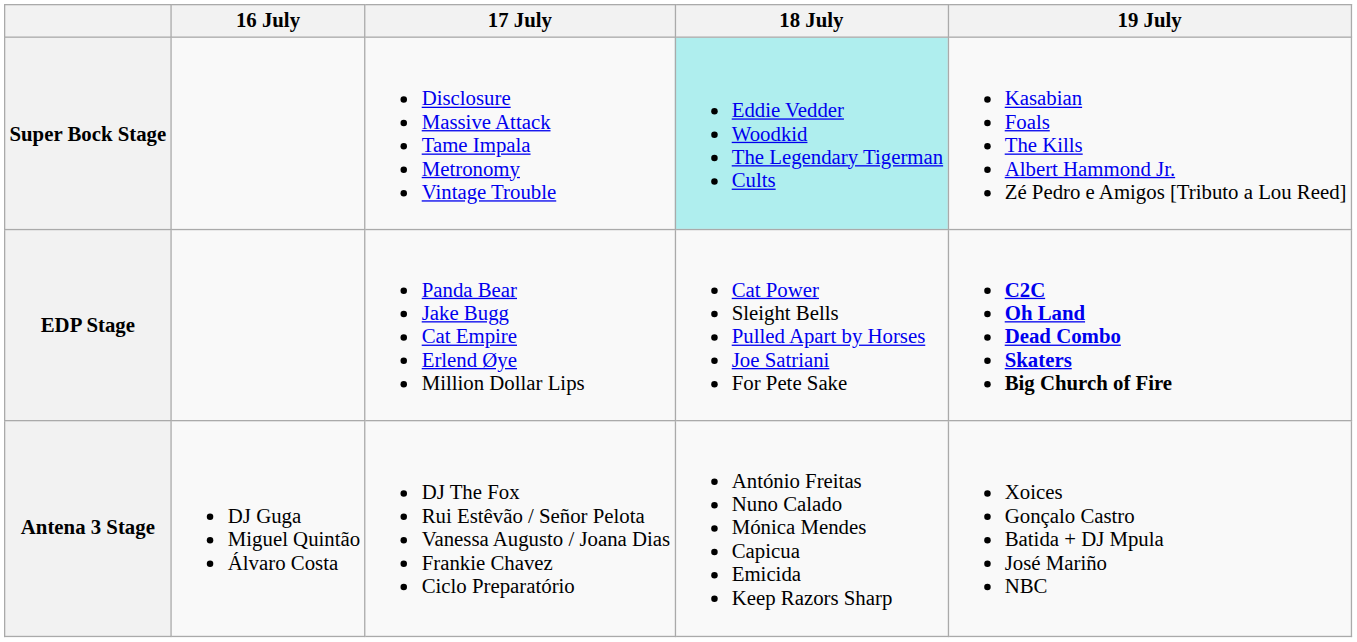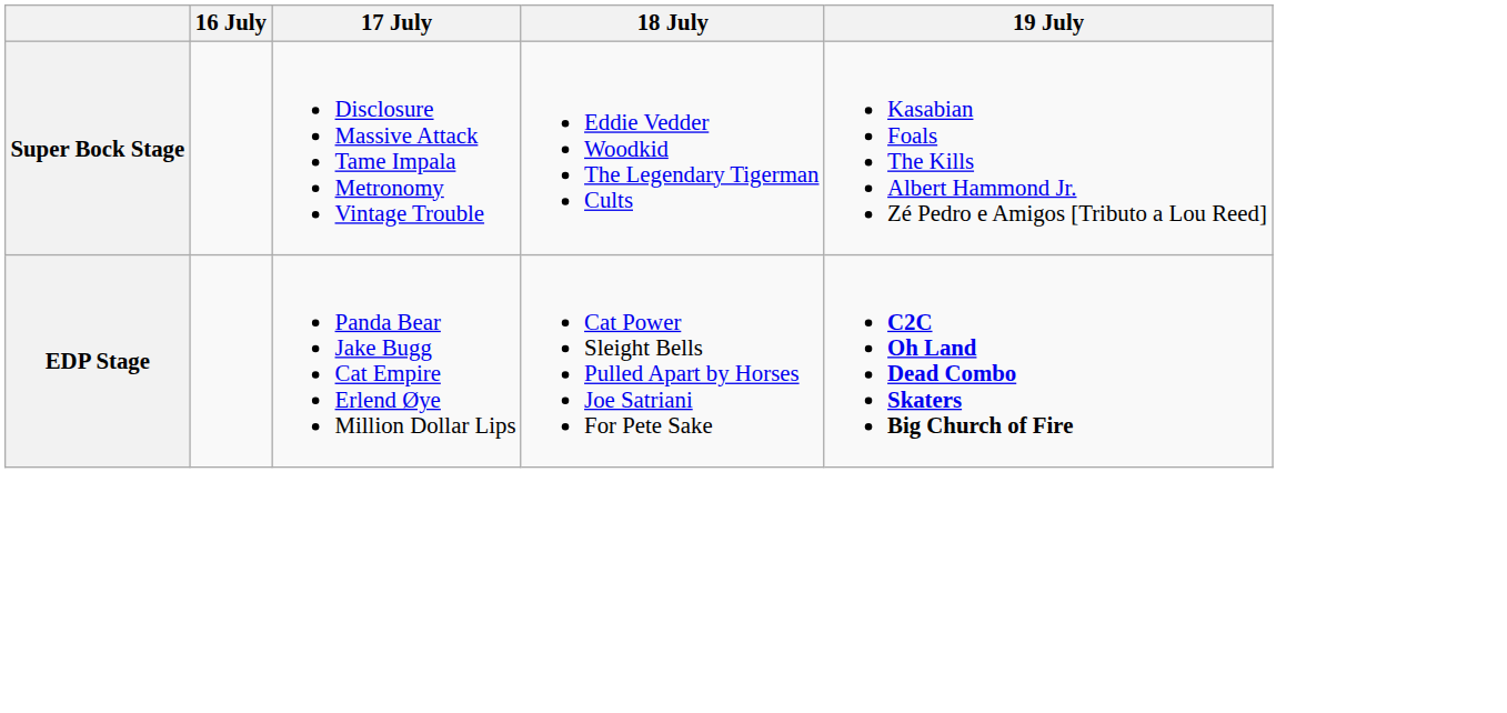Super Bock Stage | 18 July: paleturquoise background -> no background
- row: Antena 3 Stage | DJ Guga Miguel Quintão Álvaro Costa | DJ The Fox Rui Estêvão / Señor Pelota Vanessa Augusto / Joana Dias Frankie Chavez Ciclo Preparatório | António Freitas Nuno Calado Mónica Mendes Capicua Emicida Keep Razors Sharp | Xoices Gonçalo Castro Batida + DJ Mpula José Mariño NBC
